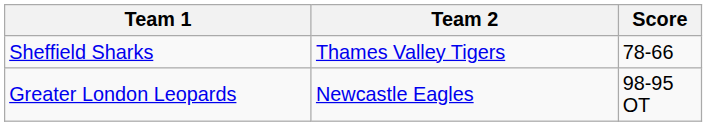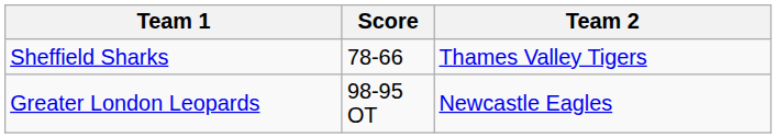columns swapped: Team 2 <-> Score
